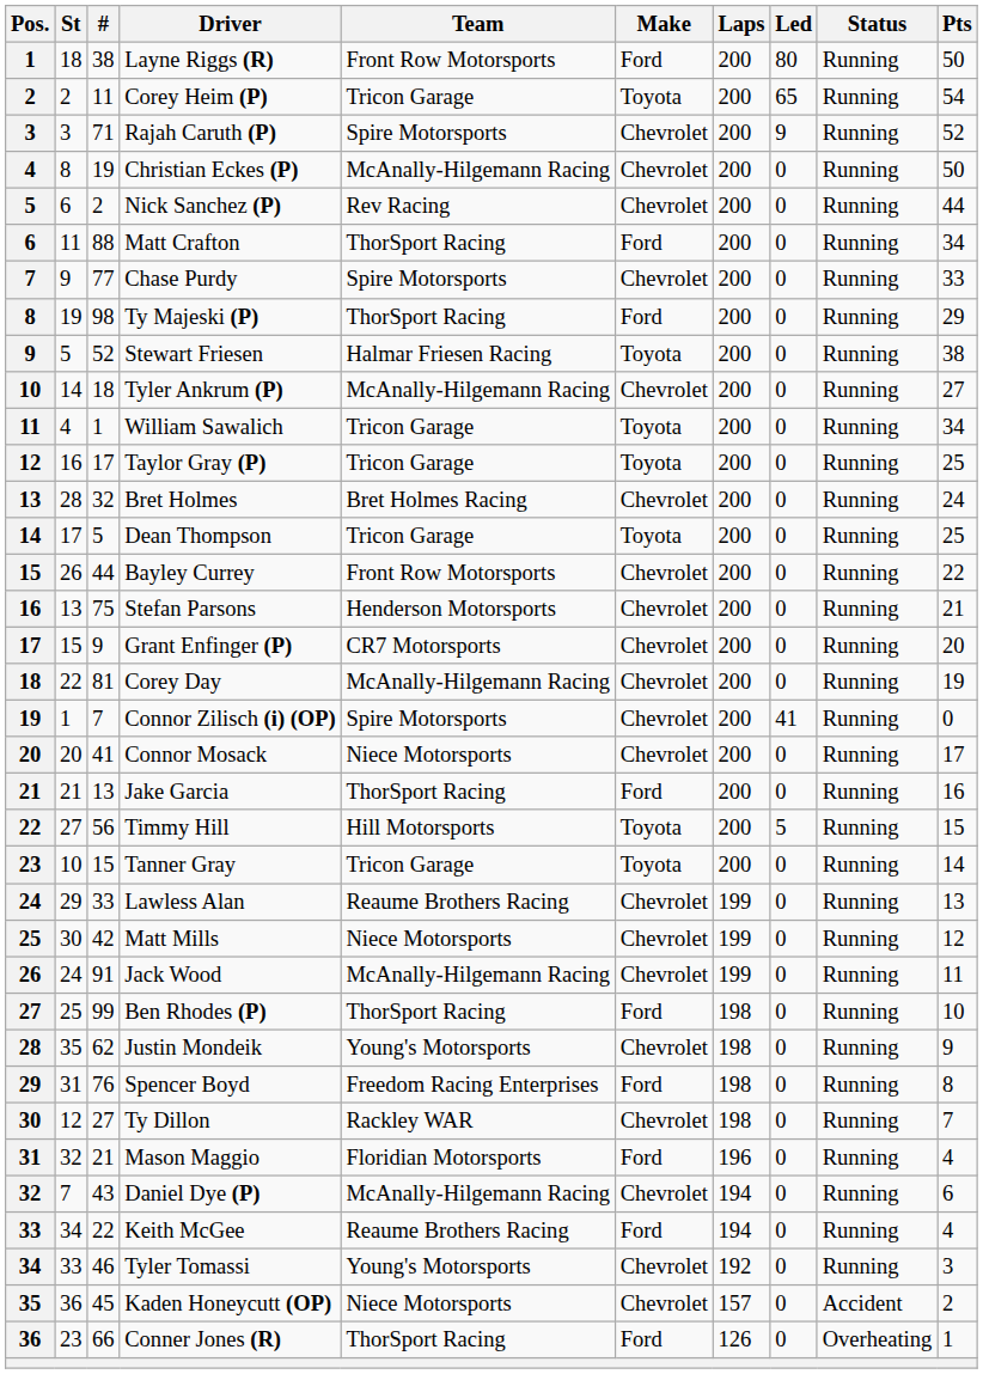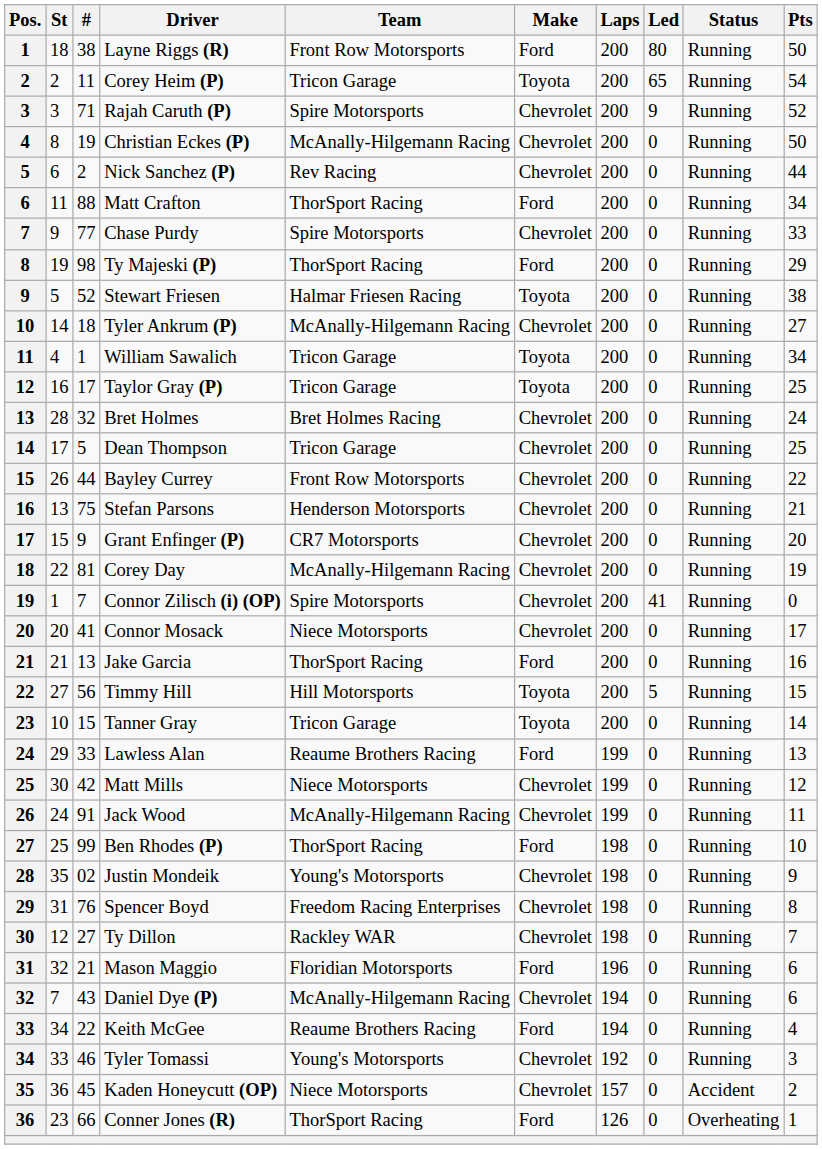Dean Thompson | Make: Toyota -> Chevrolet
Lawless Alan | Make: Chevrolet -> Ford
Justin Mondeik | #: 62 -> 02
Spencer Boyd | Make: Ford -> Chevrolet
Mason Maggio | Pts: 4 -> 6
